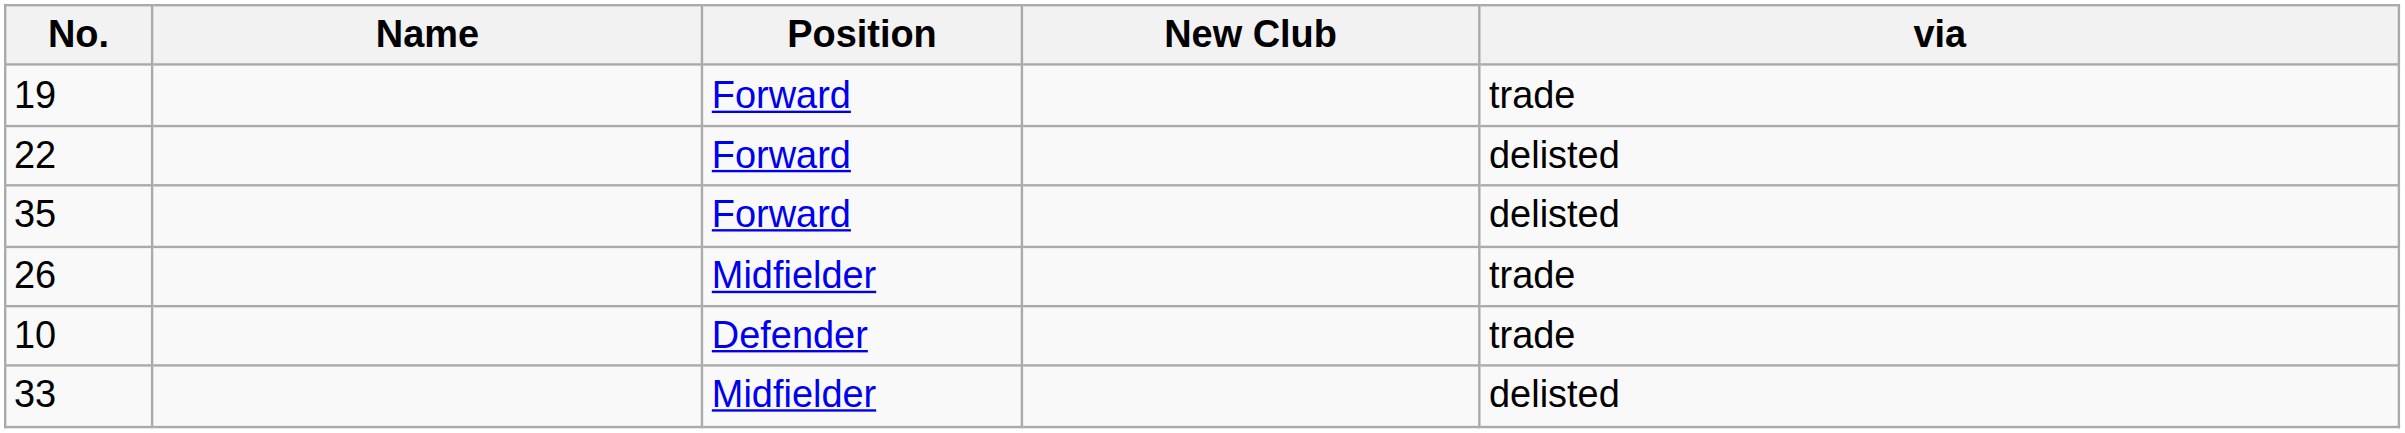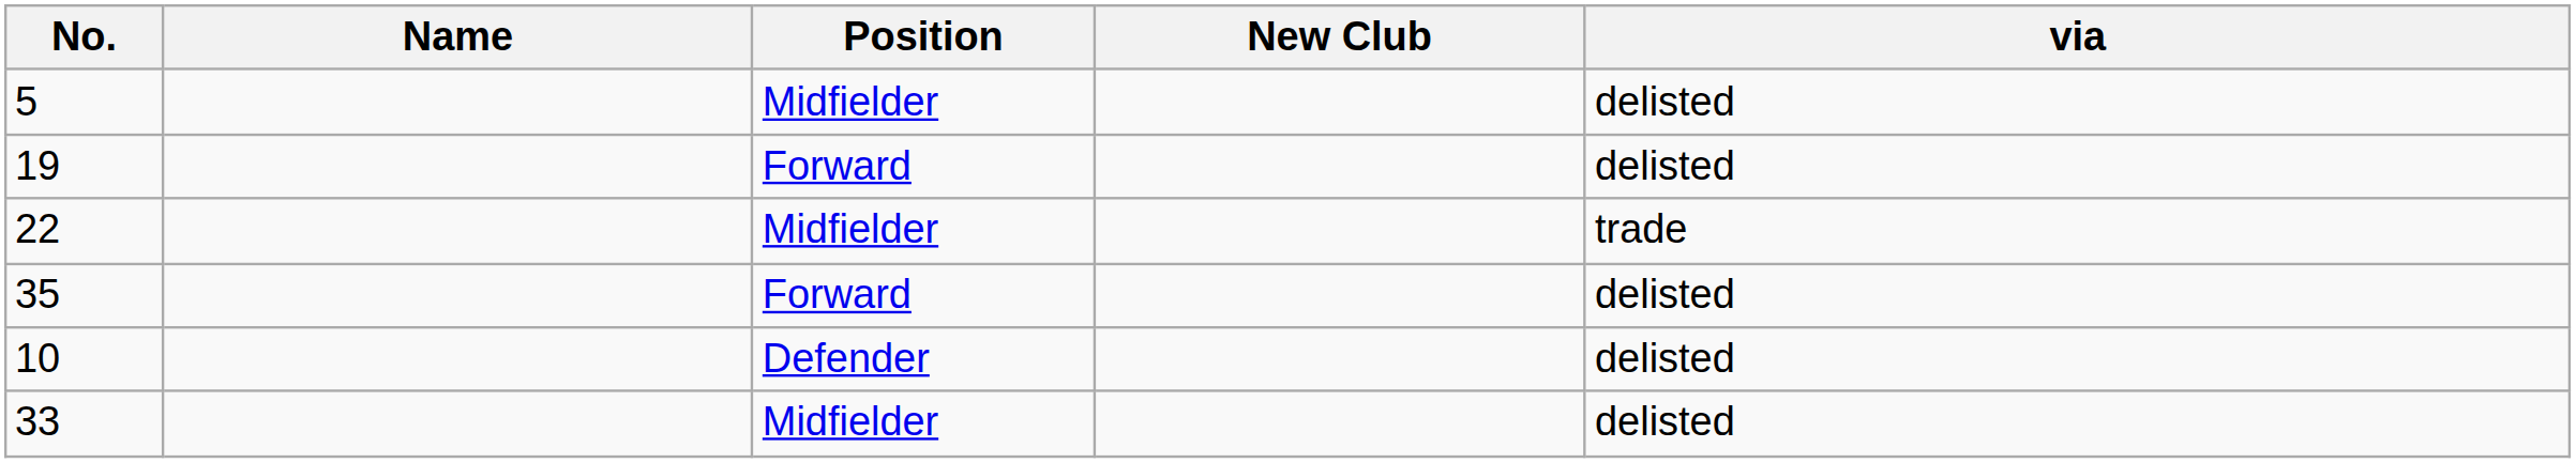+ row: 5 | Midfielder | delisted
19 | via: trade -> delisted
22 | Position: Forward -> Midfielder
22 | via: delisted -> trade
- row: 26 | Midfielder | trade
10 | via: trade -> delisted
